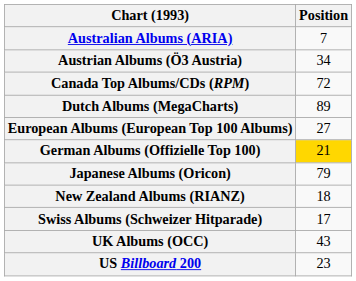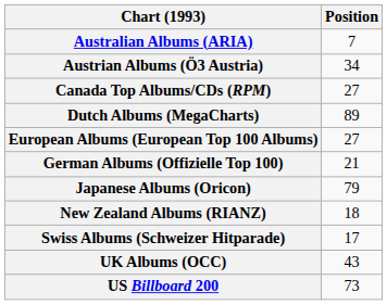Canada Top Albums/CDs (RPM) | Position: 72 -> 27
German Albums (Offizielle Top 100) | Position: gold background -> no background
US Billboard 200 | Position: 23 -> 73
